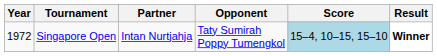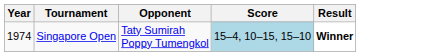- column: Partner | Intan Nurtjahja
Singapore Open | Year: 1972 -> 1974
